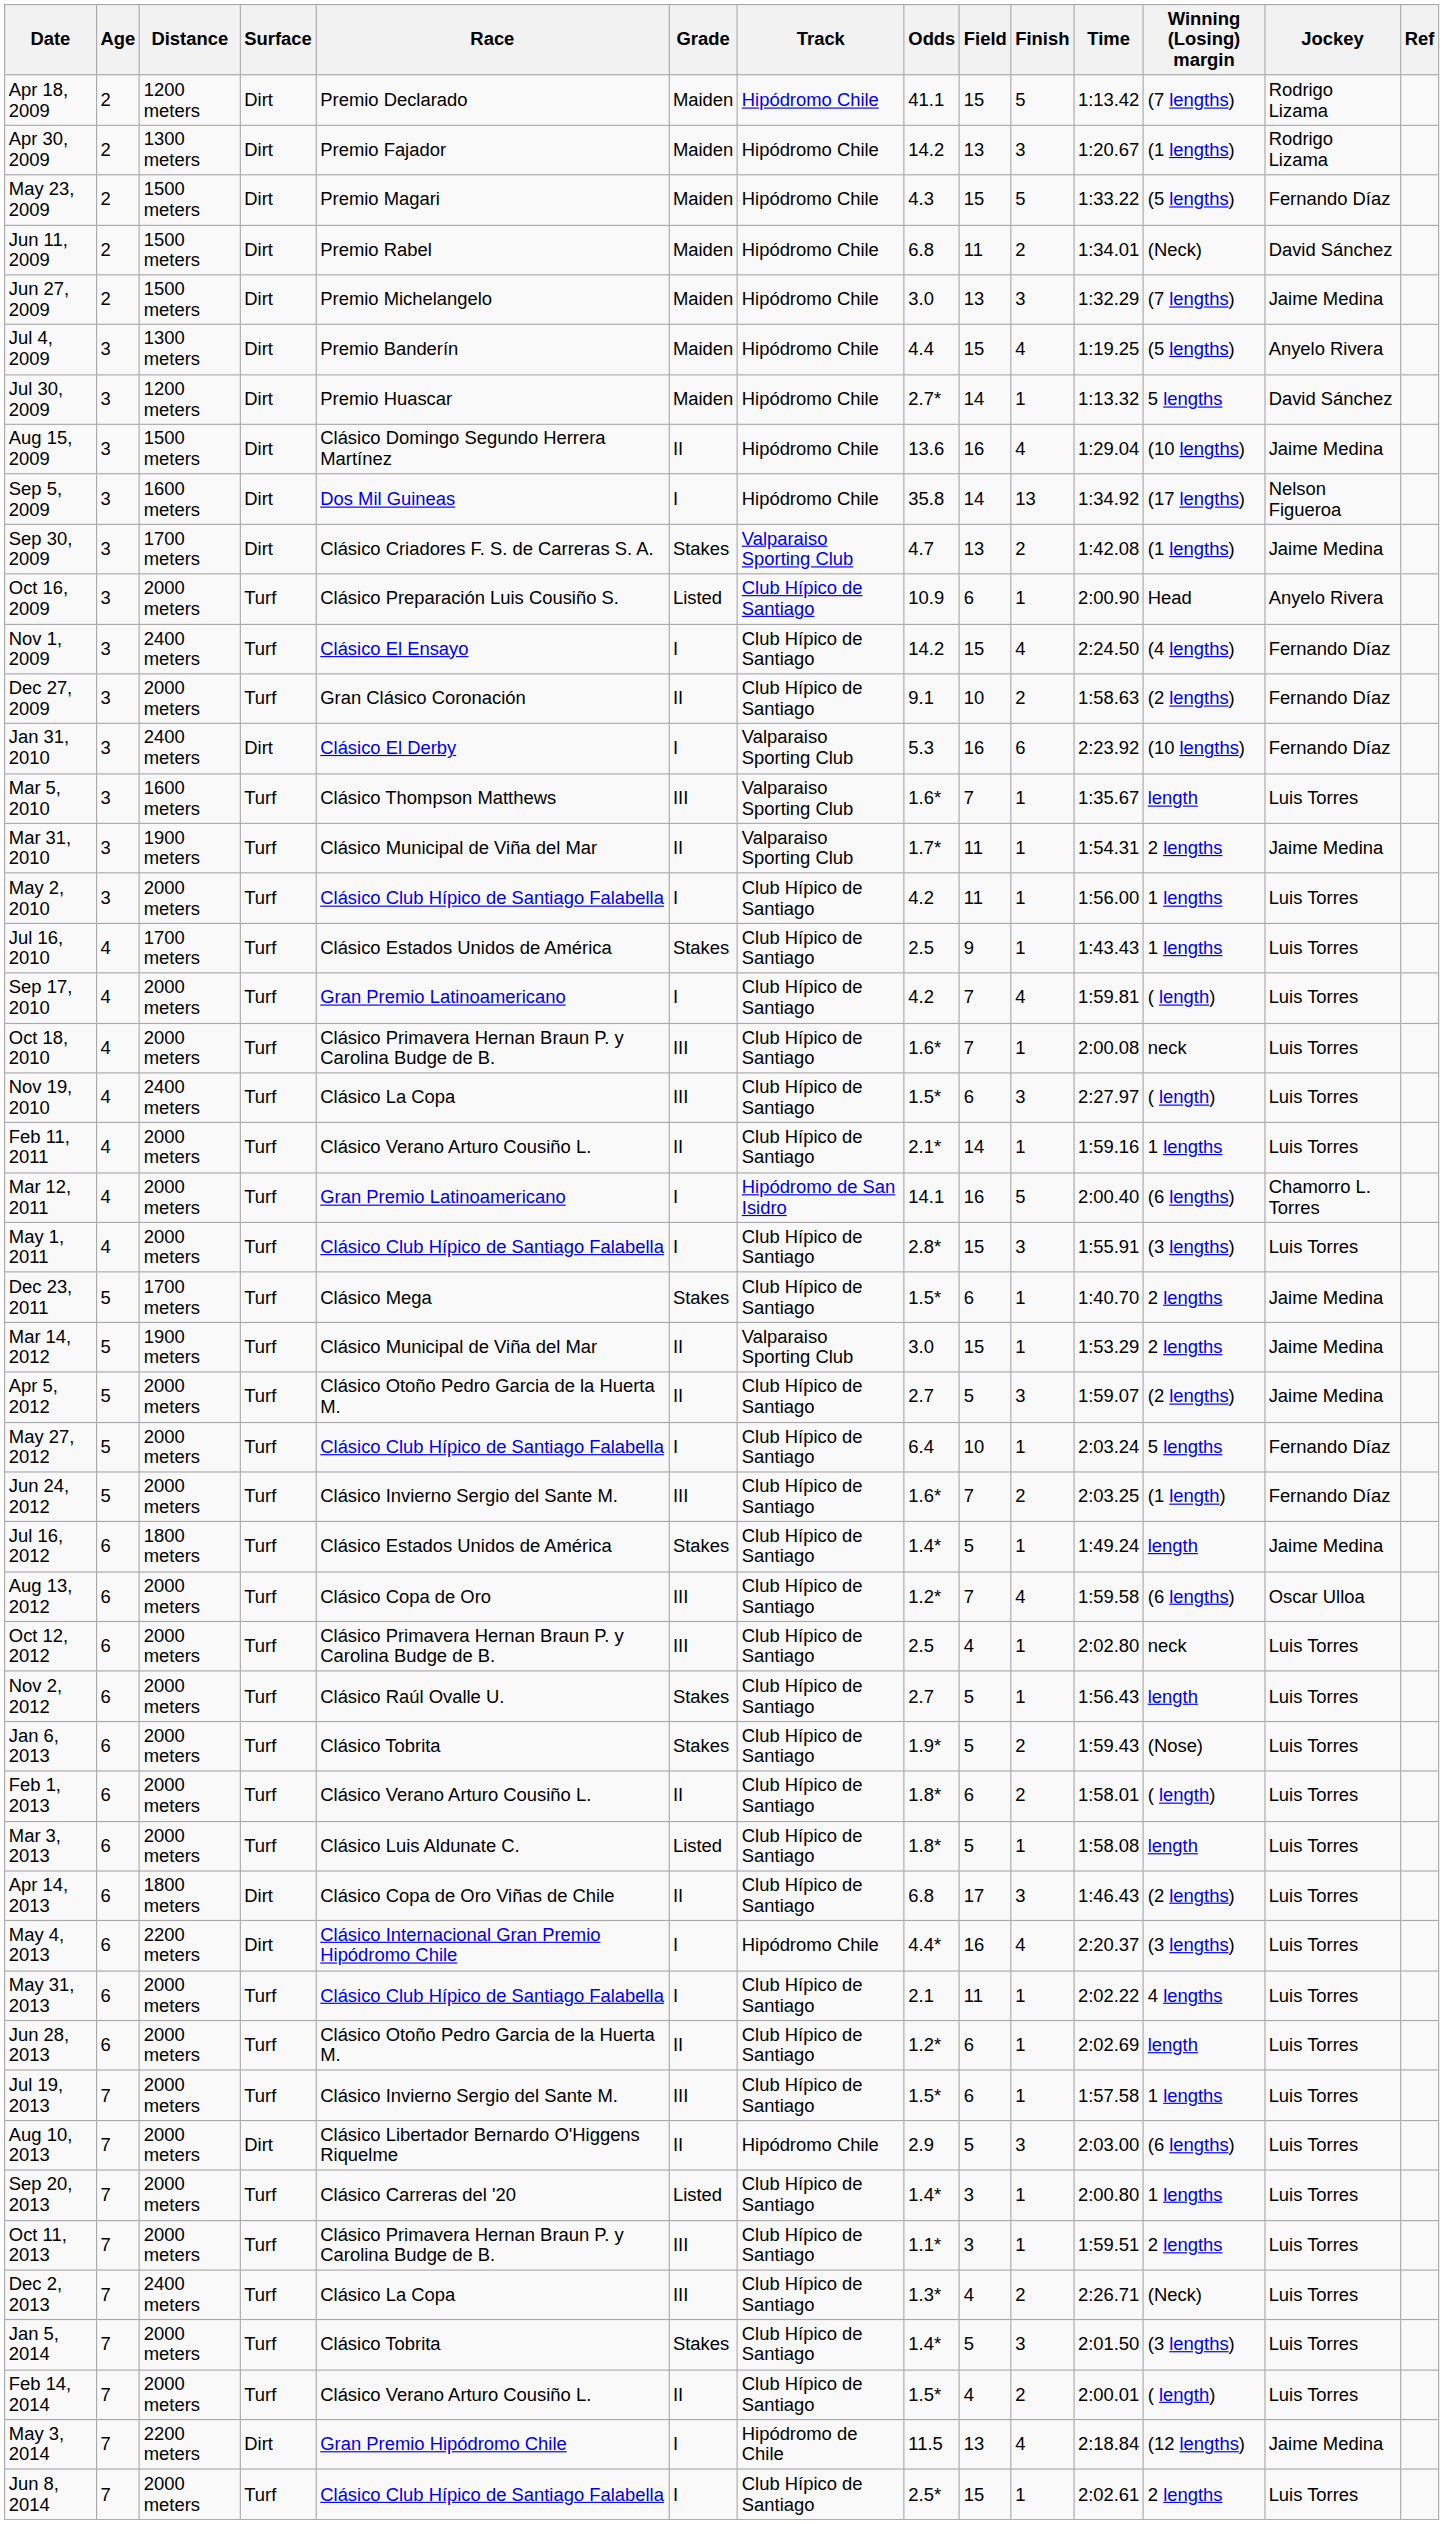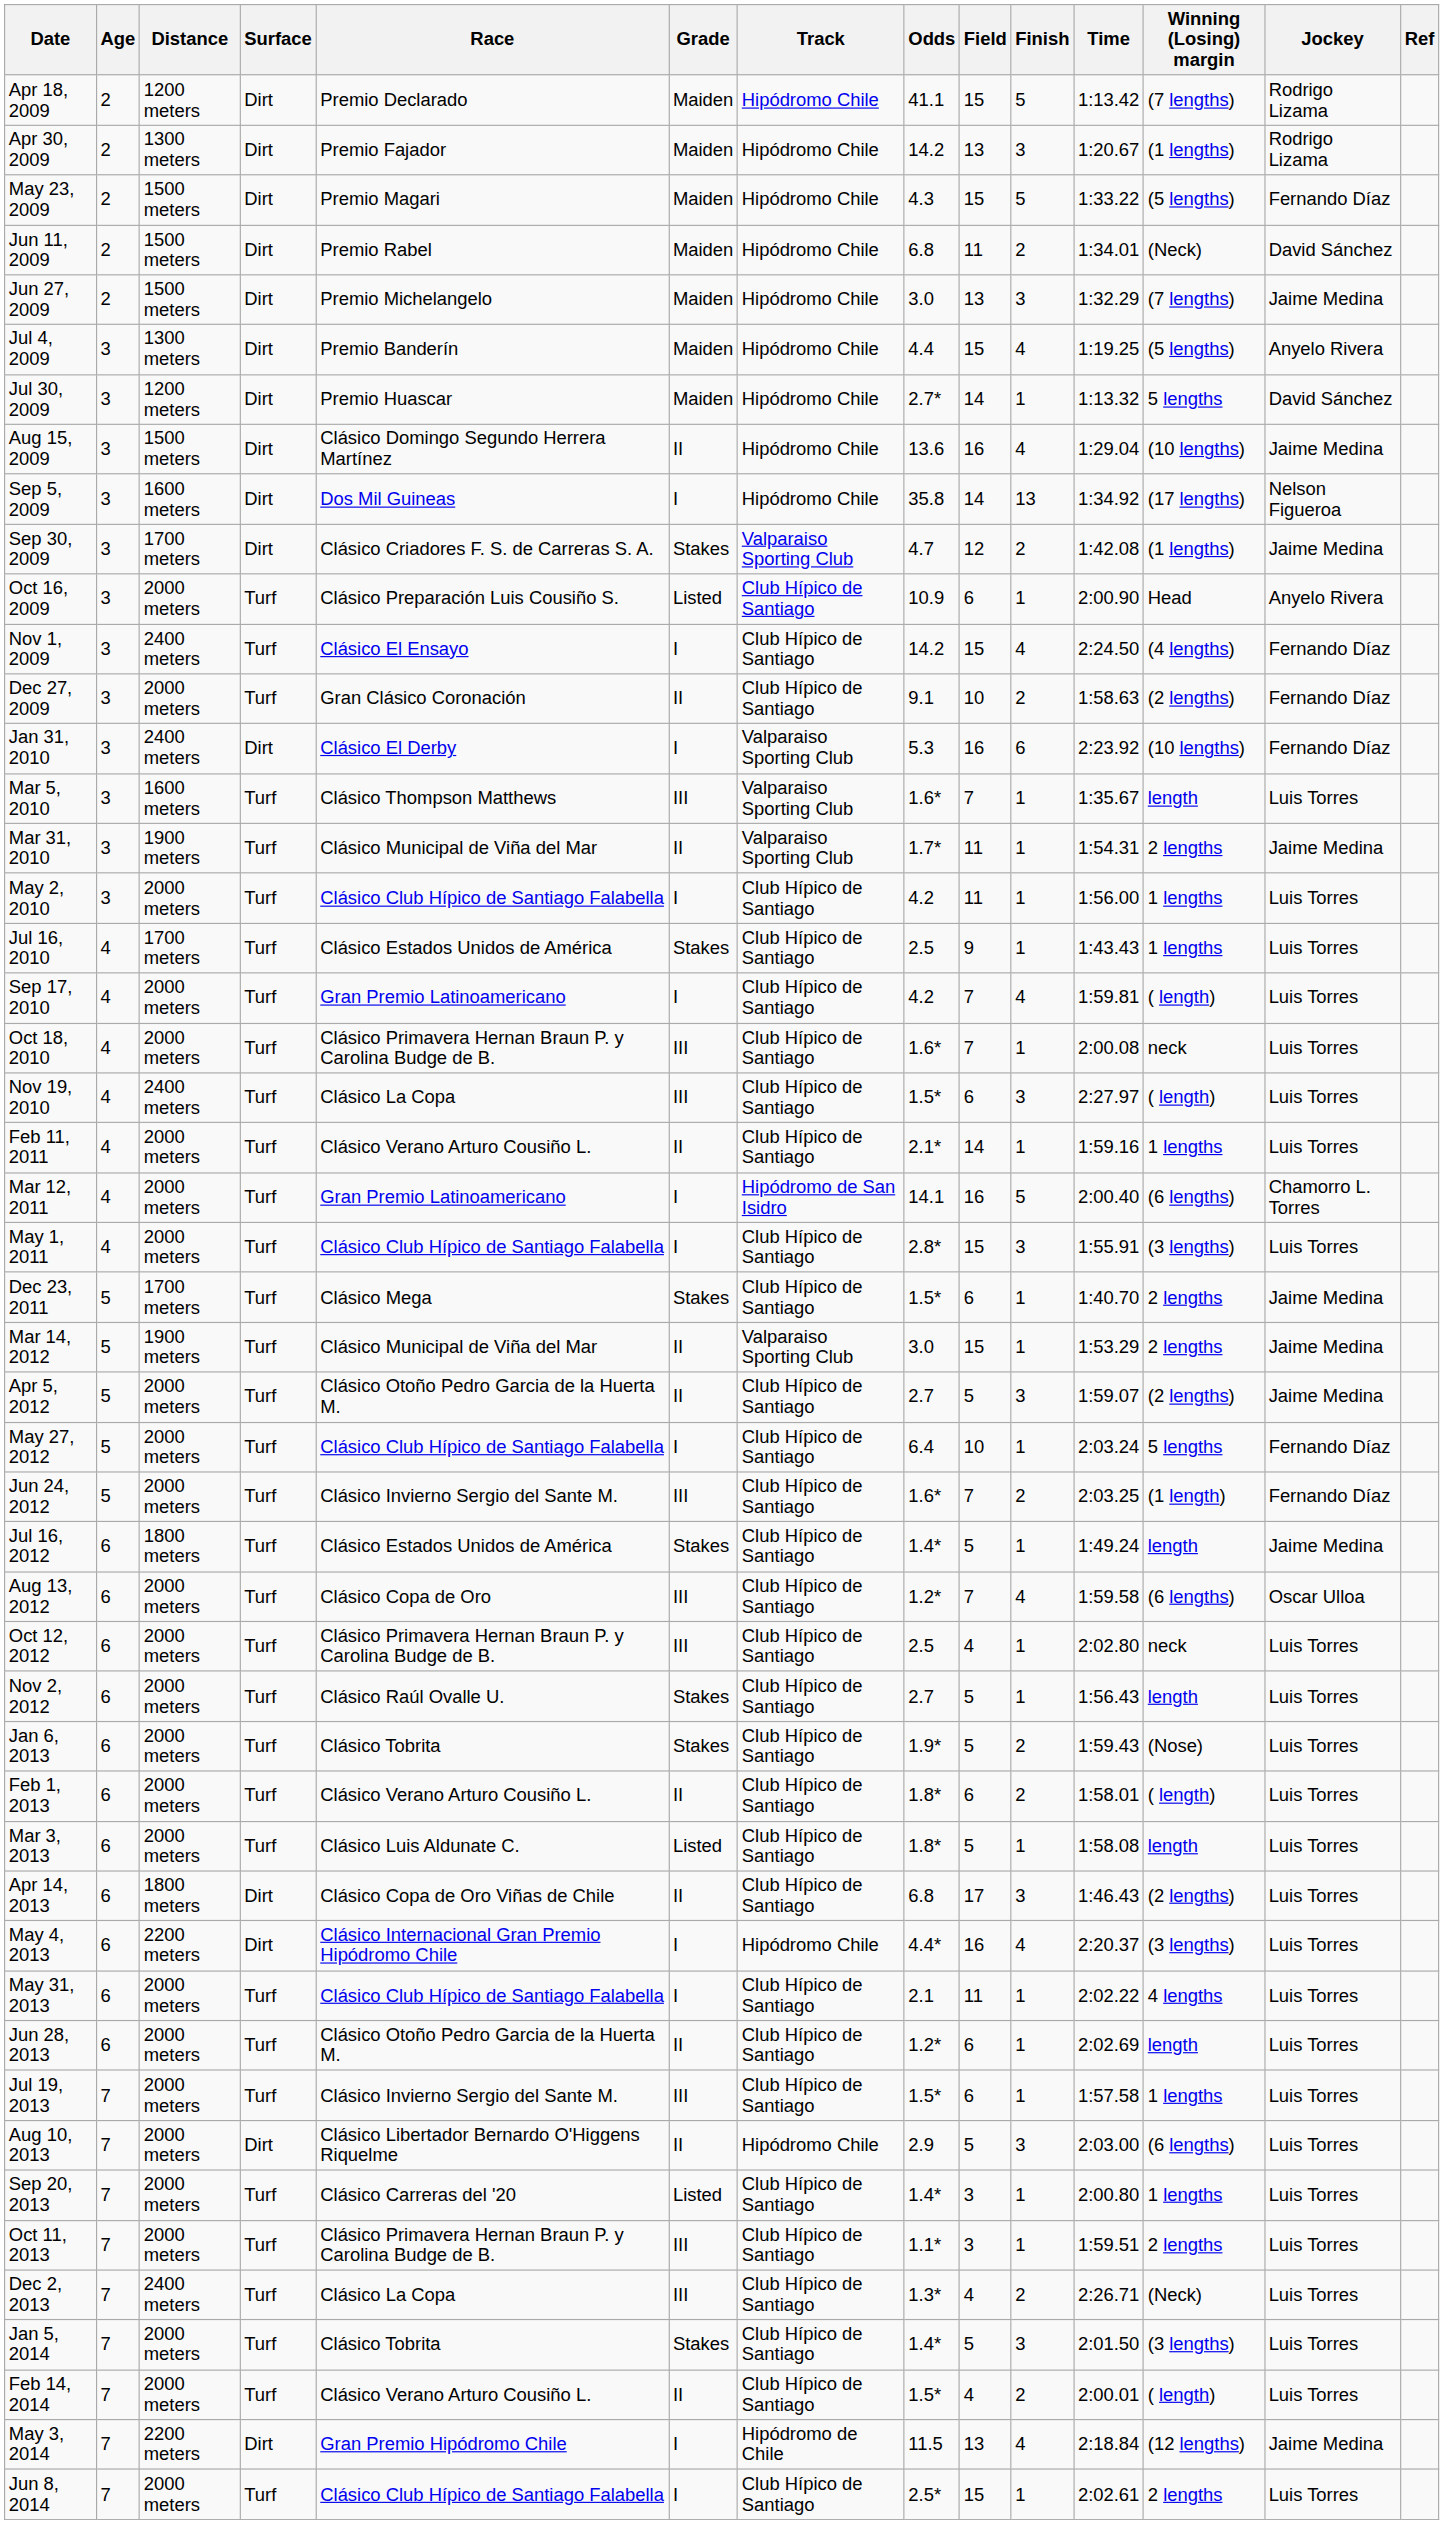Sep 30, 2009 | Field: 13 -> 12
